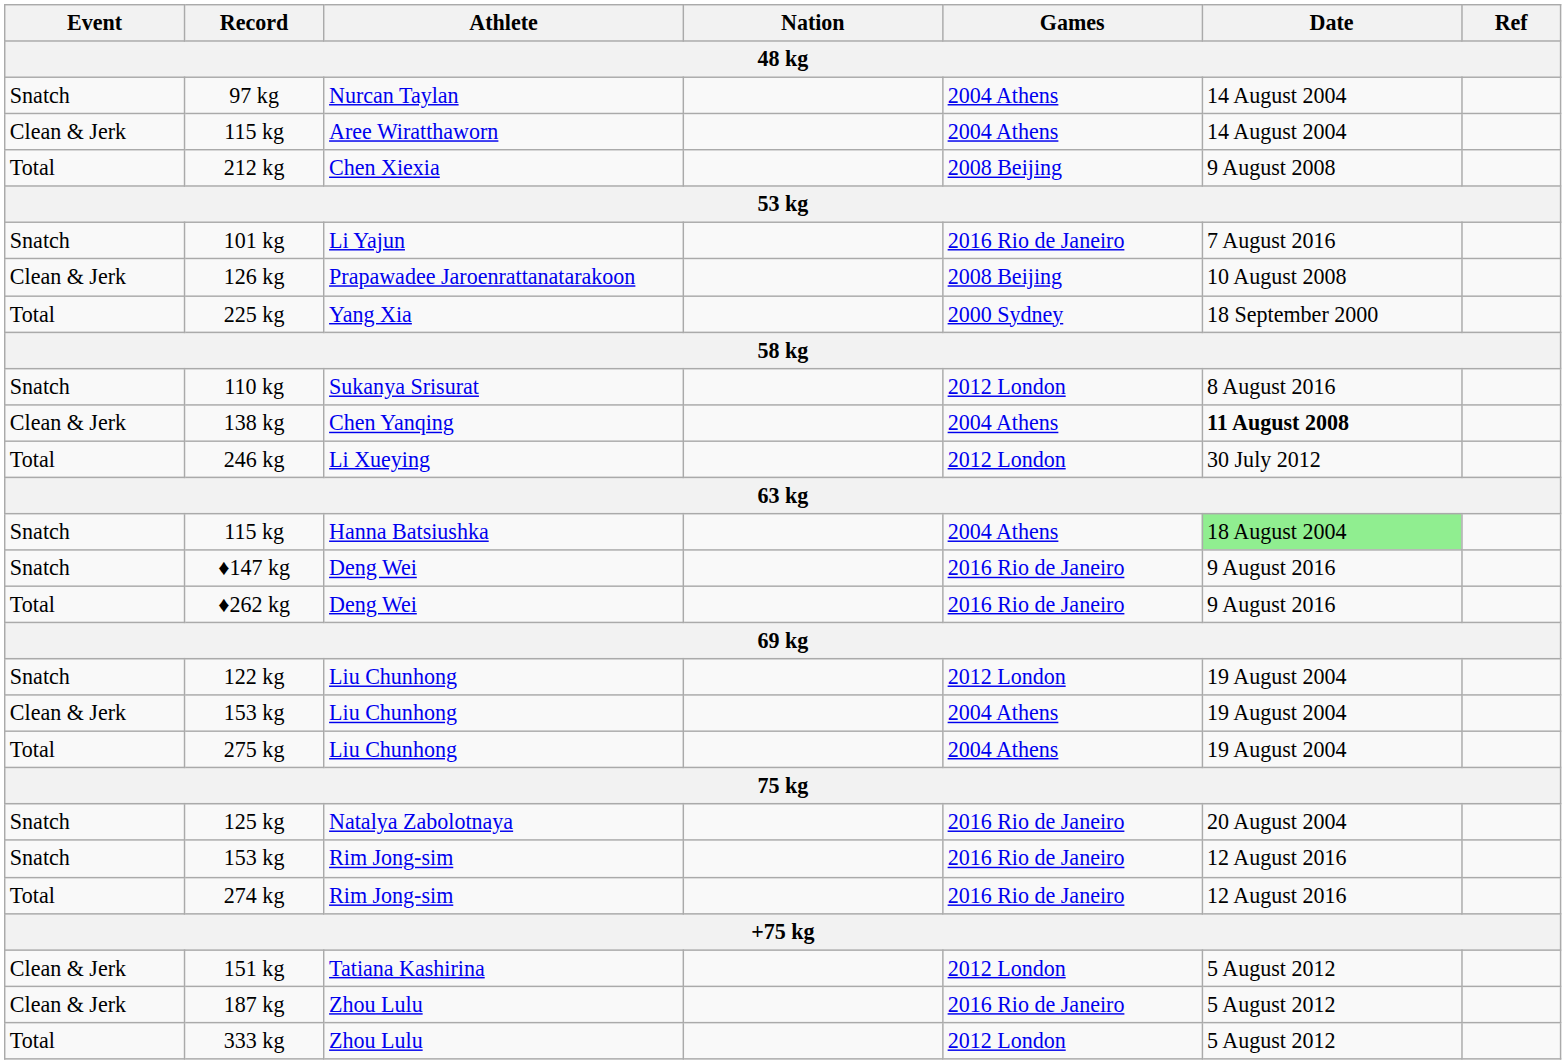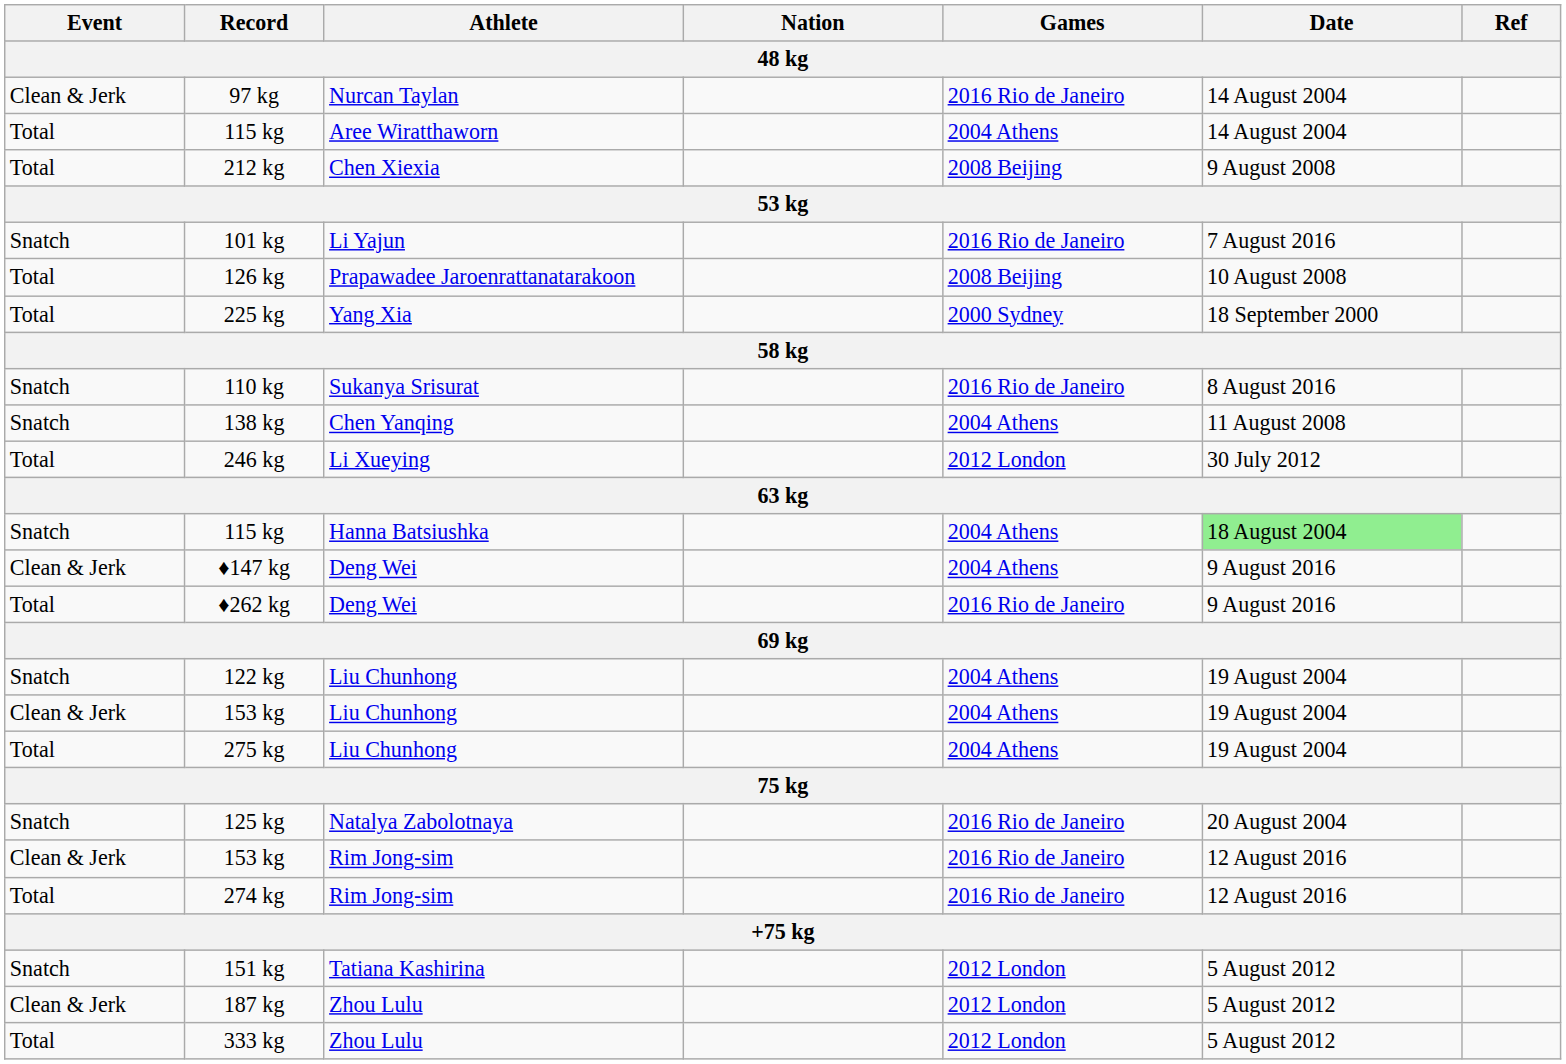97 kg | Event: Snatch -> Clean & Jerk
97 kg | Games: 2004 Athens -> 2016 Rio de Janeiro
115 kg / Aree Wiratthaworn | Event: Clean & Jerk -> Total
126 kg | Event: Clean & Jerk -> Total
110 kg | Games: 2012 London -> 2016 Rio de Janeiro
138 kg | Event: Clean & Jerk -> Snatch
138 kg | Date: bold -> normal
♦147 kg | Event: Snatch -> Clean & Jerk
♦147 kg | Games: 2016 Rio de Janeiro -> 2004 Athens
122 kg | Games: 2012 London -> 2004 Athens
153 kg / Rim Jong-sim | Event: Snatch -> Clean & Jerk
151 kg | Event: Clean & Jerk -> Snatch
187 kg | Games: 2016 Rio de Janeiro -> 2012 London
